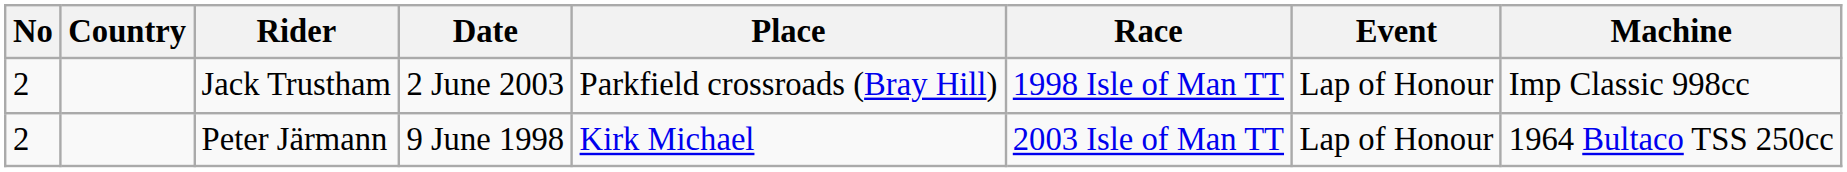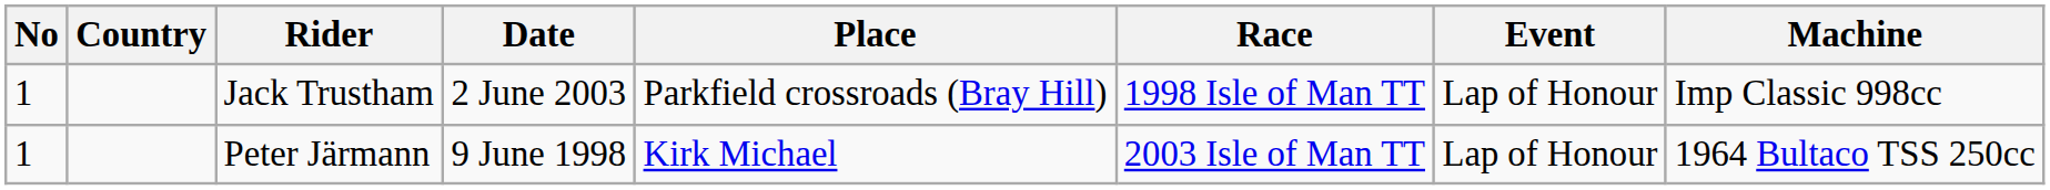Jack Trustham | No: 2 -> 1
Peter Järmann | No: 2 -> 1
